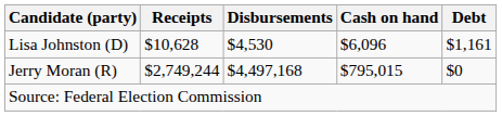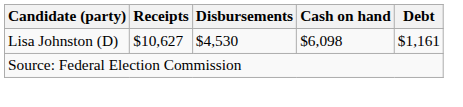Lisa Johnston (D) | Receipts: $10,628 -> $10,627
Lisa Johnston (D) | Cash on hand: $6,096 -> $6,098
- row: Jerry Moran (R) | $2,749,244 | $4,497,168 | $795,015 | $0
